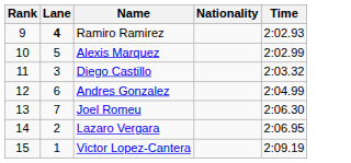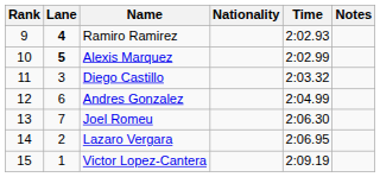+ column: Notes
Alexis Marquez | Lane: normal -> bold
